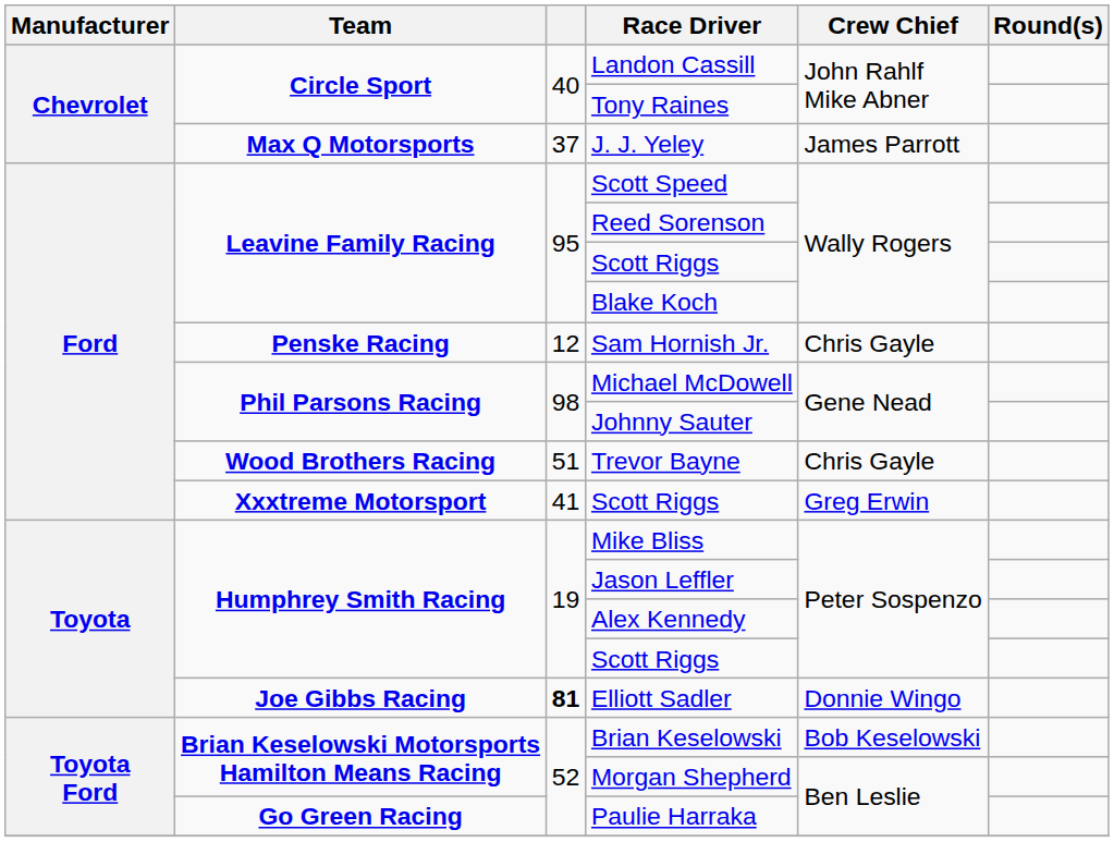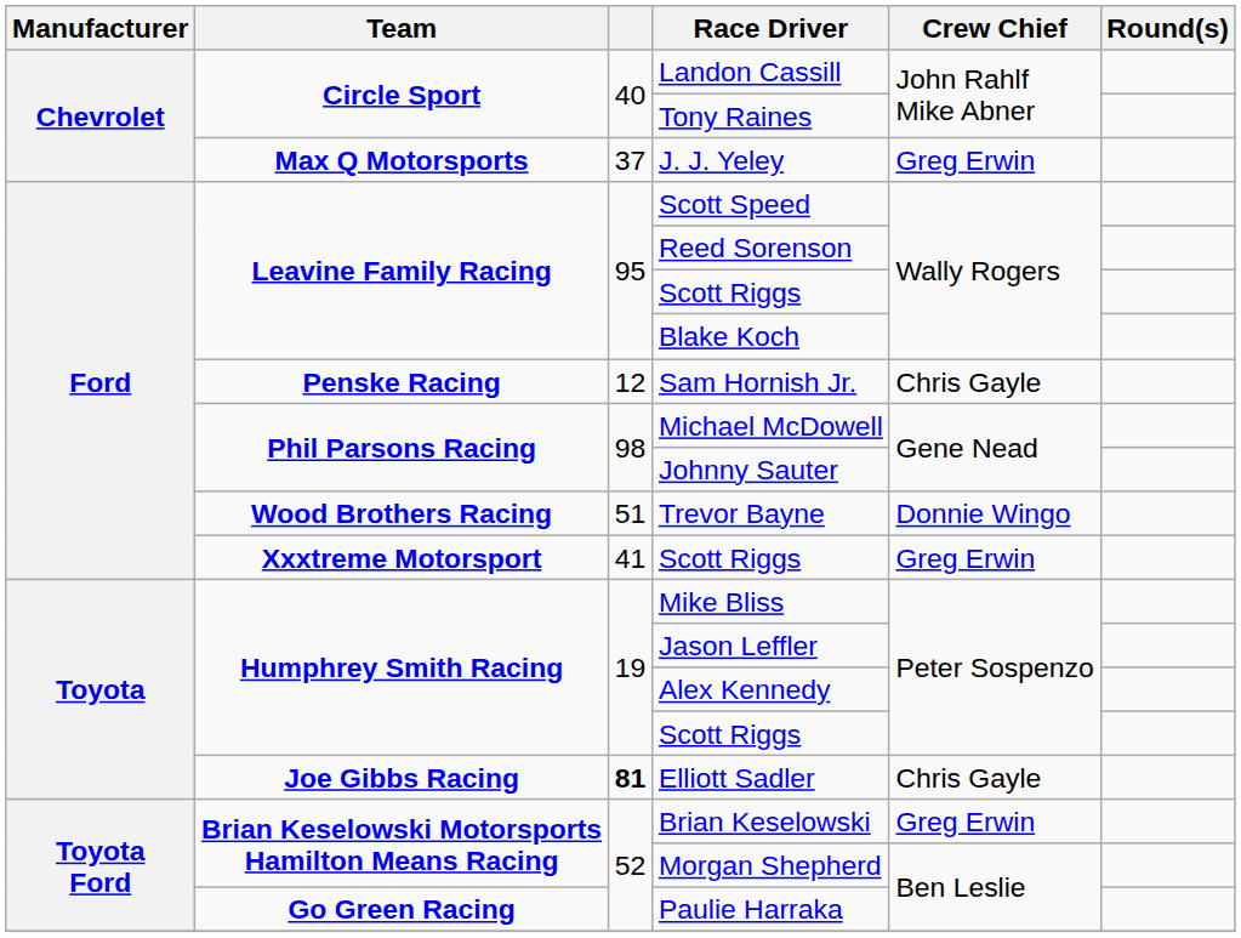J. J. Yeley | Crew Chief: James Parrott -> Greg Erwin
Trevor Bayne | Crew Chief: Chris Gayle -> Donnie Wingo
Elliott Sadler | Crew Chief: Donnie Wingo -> Chris Gayle
Brian Keselowski | Crew Chief: Bob Keselowski -> Greg Erwin
